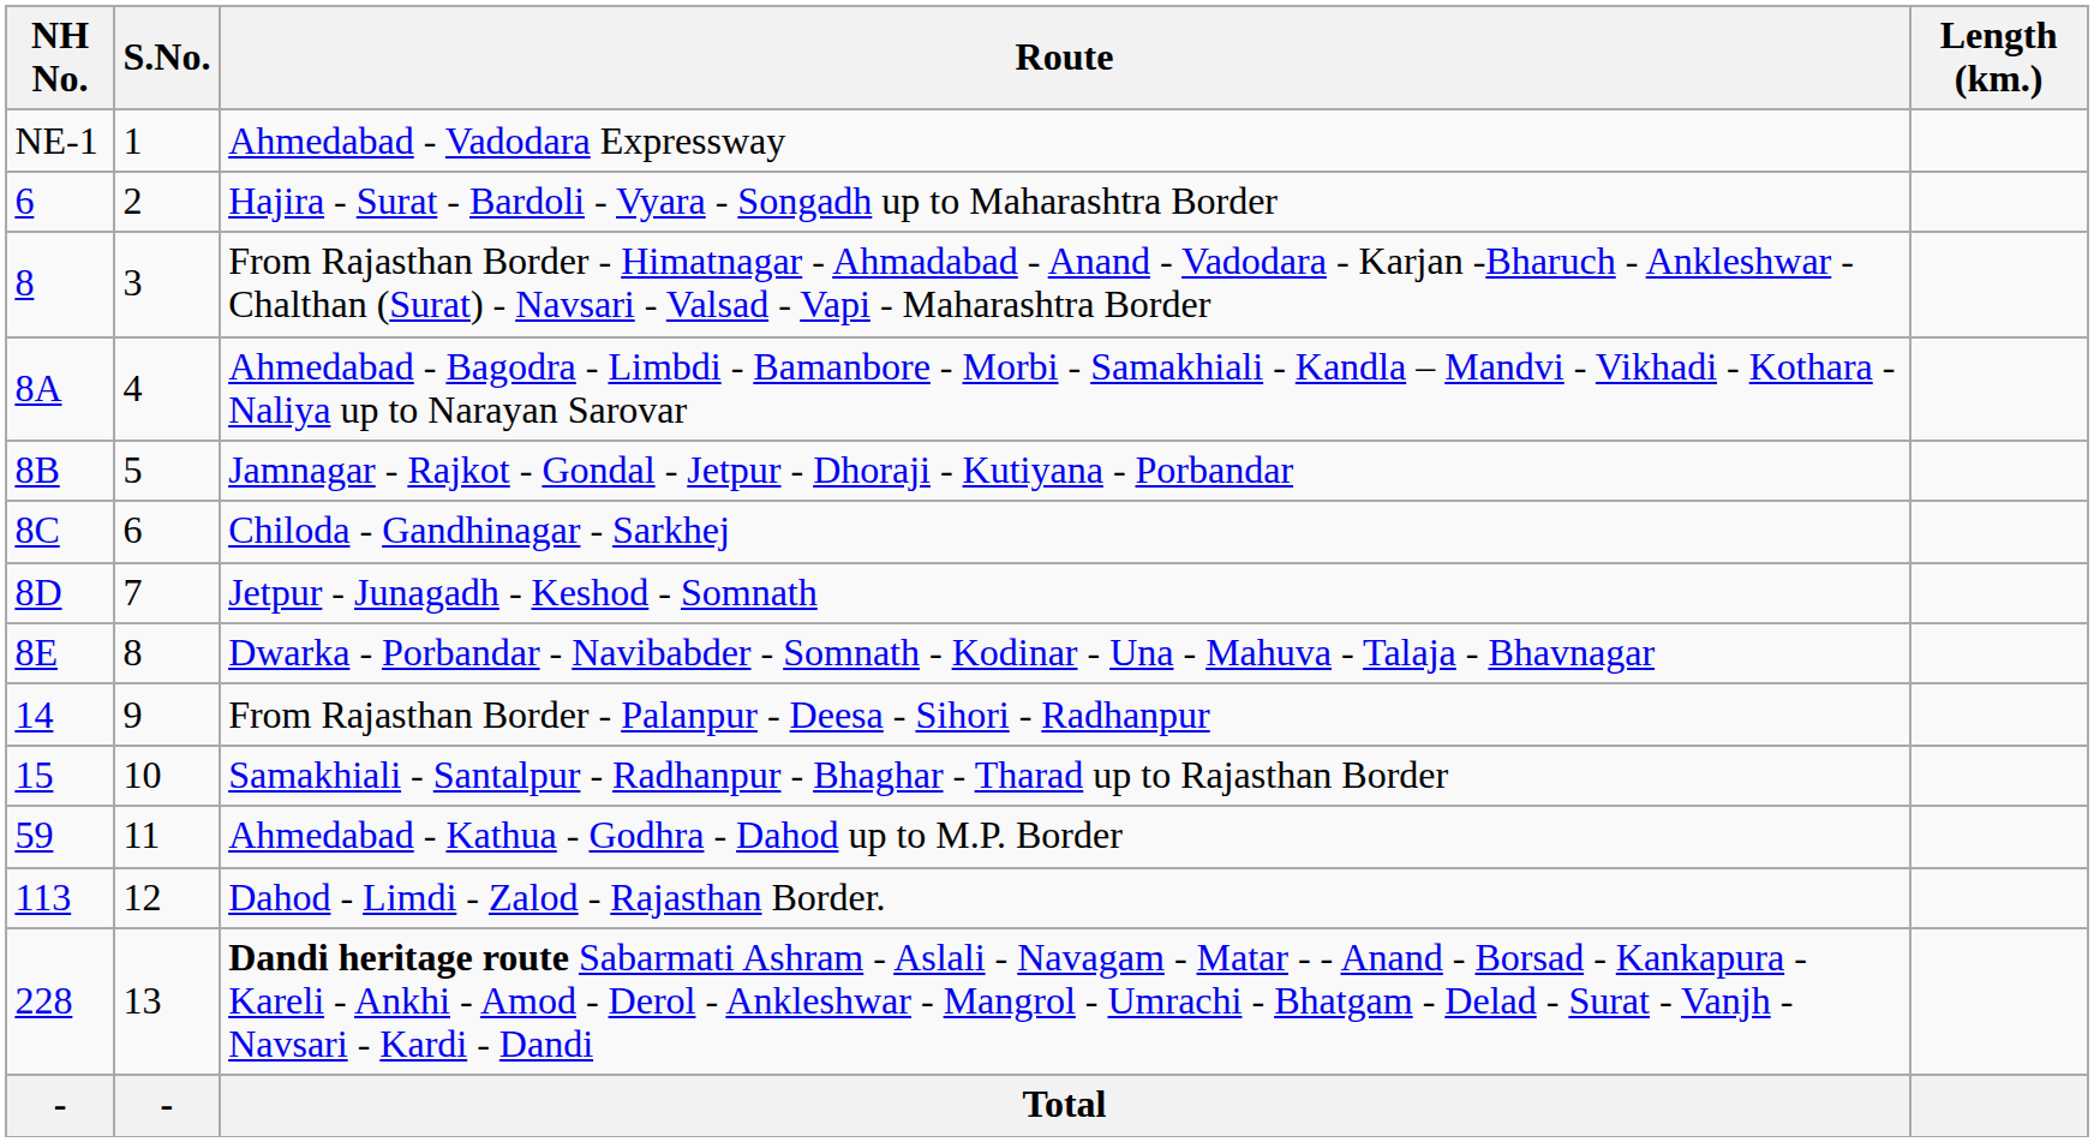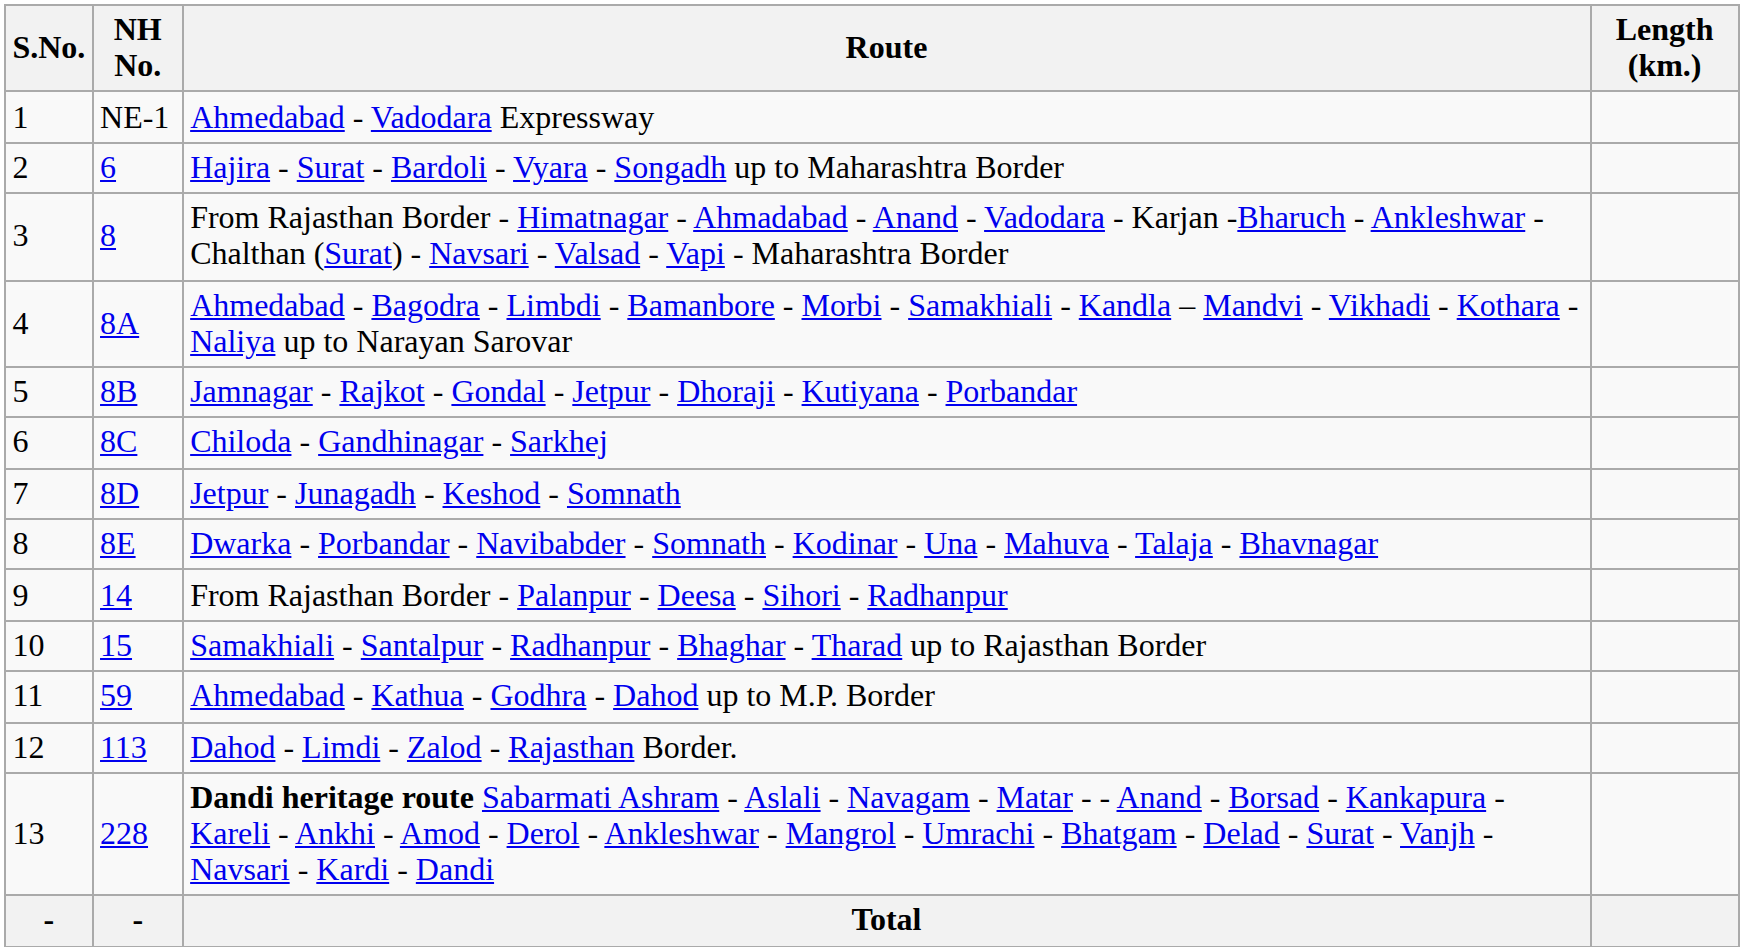columns swapped: S.No. <-> NH No.
